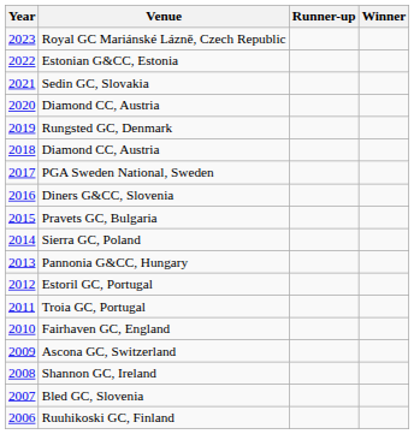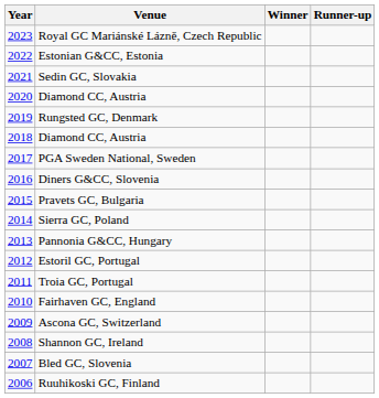columns swapped: Winner <-> Runner-up
